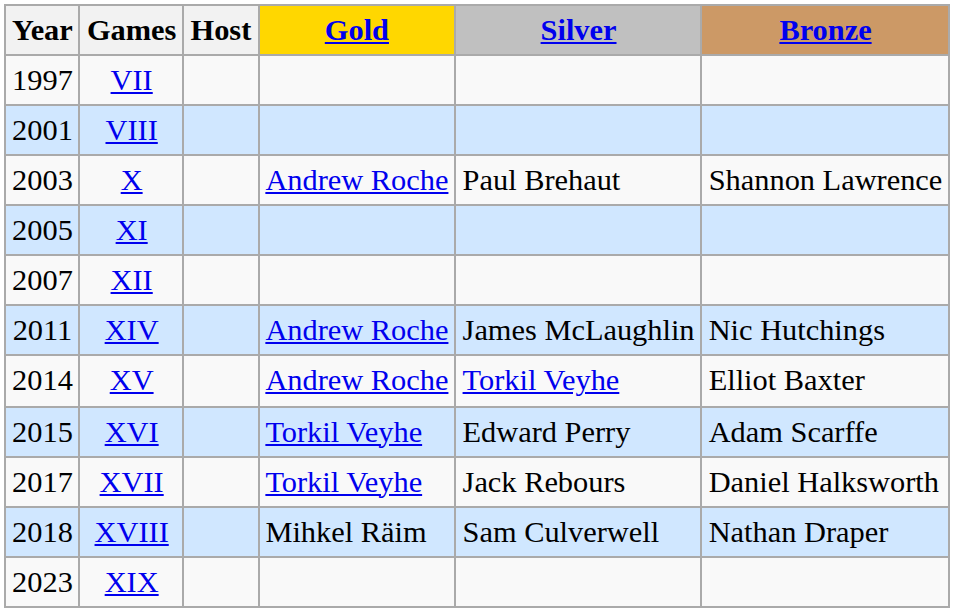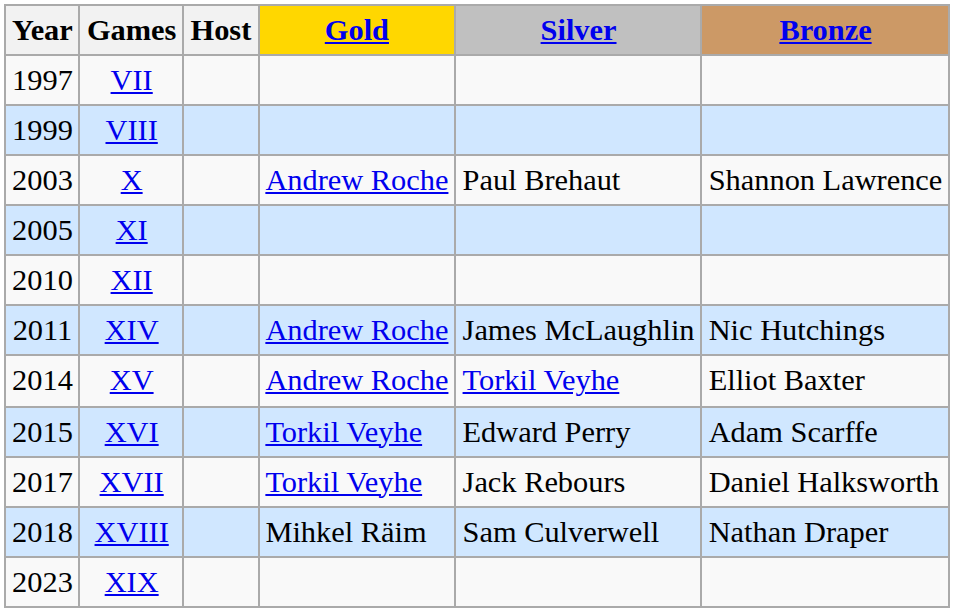VIII | Year: 2001 -> 1999
XII | Year: 2007 -> 2010
